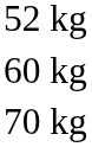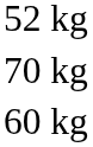rows swapped: 60 kg <-> 70 kg
